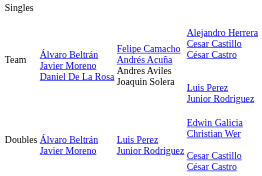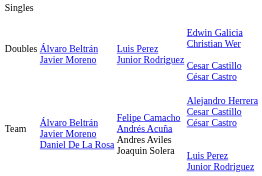rows swapped: Doubles <-> Team
